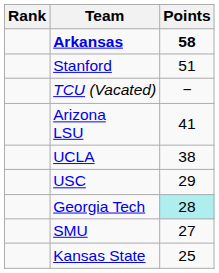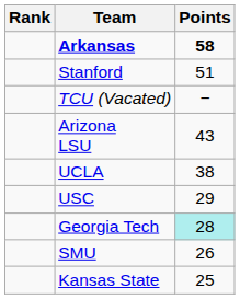Arizona LSU | Points: 41 -> 43
SMU | Points: 27 -> 26
